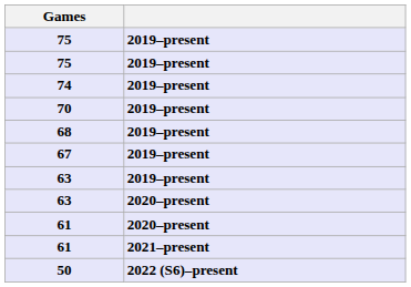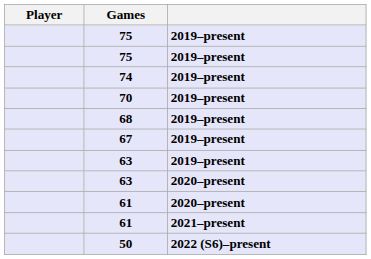+ column: Player
